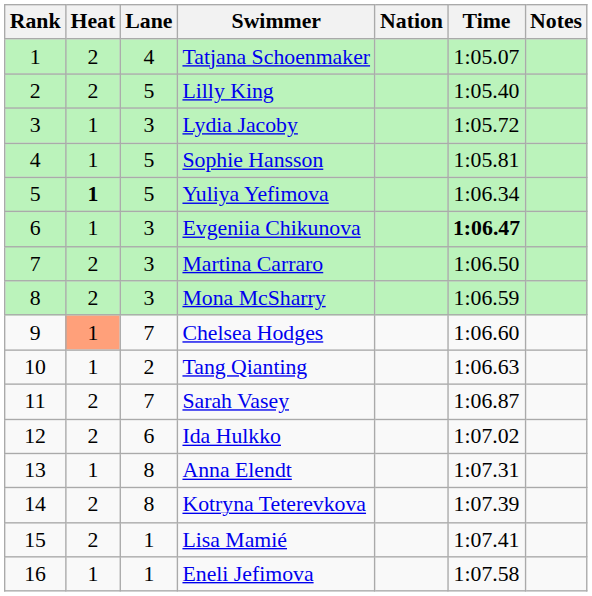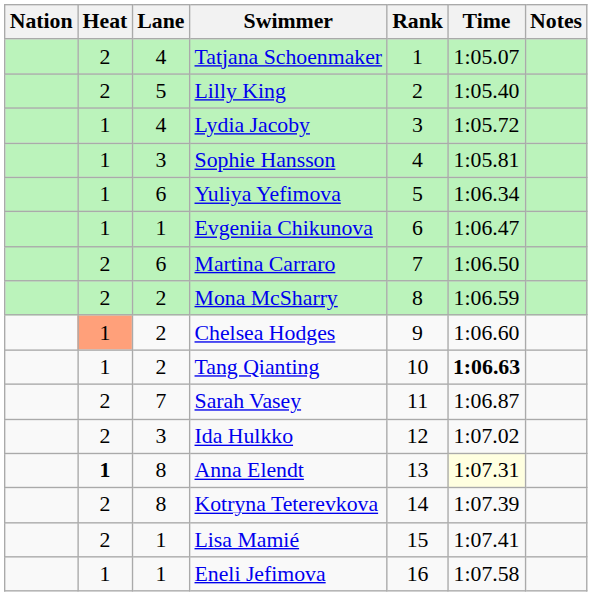columns swapped: Rank <-> Nation
Lydia Jacoby | Lane: 3 -> 4
Sophie Hansson | Lane: 5 -> 3
Yuliya Yefimova | Heat: bold -> normal
Yuliya Yefimova | Lane: 5 -> 6
Evgeniia Chikunova | Lane: 3 -> 1
Evgeniia Chikunova | Time: bold -> normal
Martina Carraro | Lane: 3 -> 6
Mona McSharry | Lane: 3 -> 2
Chelsea Hodges | Lane: 7 -> 2
Tang Qianting | Time: normal -> bold
Ida Hulkko | Lane: 6 -> 3
Anna Elendt | Heat: normal -> bold
Anna Elendt | Time: no background -> lightyellow background
